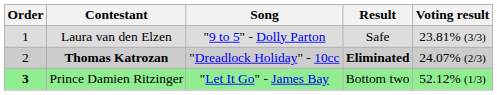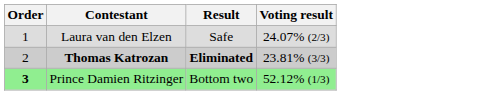- column: Song | "9 to 5" - Dolly Parton | "Dreadlock Holiday" - 10cc | "Let It Go" - James Bay
Laura van den Elzen | Voting result: 23.81% (3/3) -> 24.07% (2/3)
Thomas Katrozan | Voting result: 24.07% (2/3) -> 23.81% (3/3)
